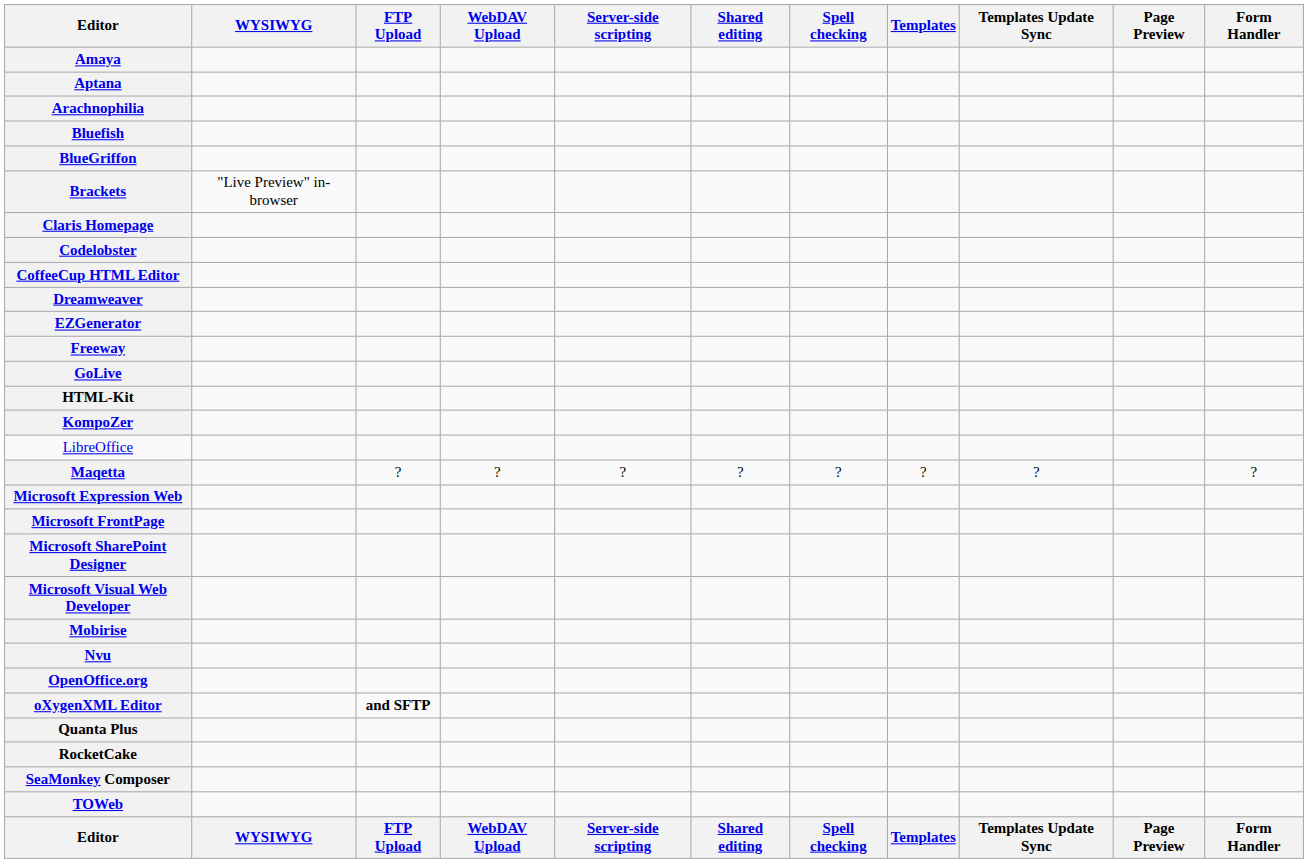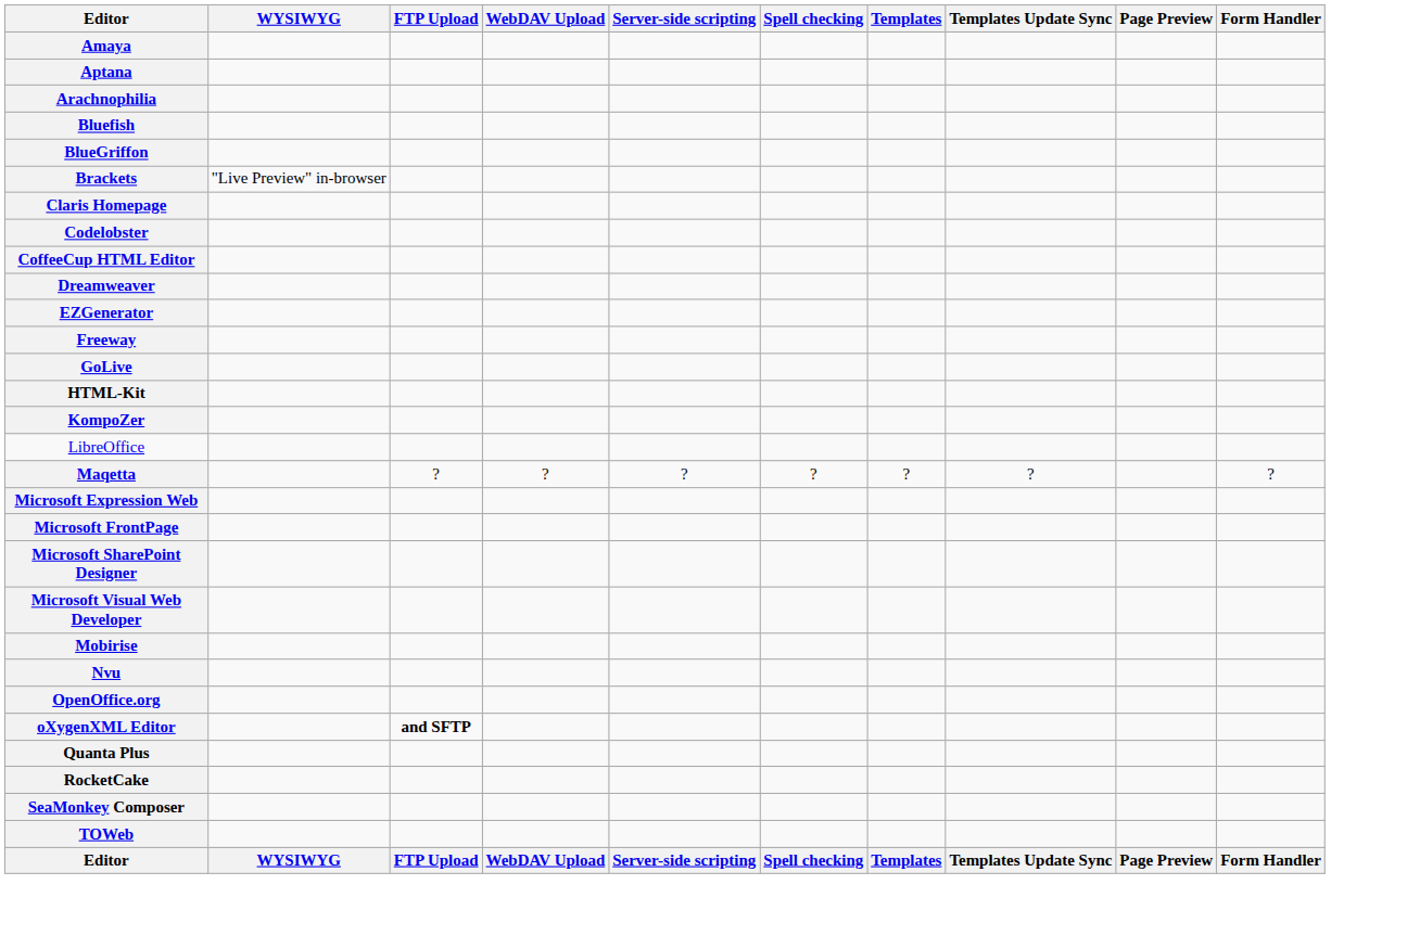- column: Shared editing | ? | Shared editing
